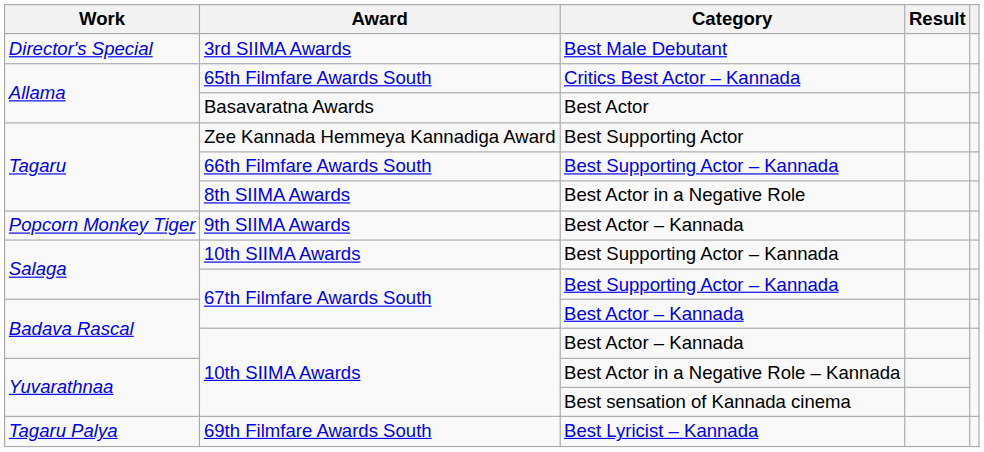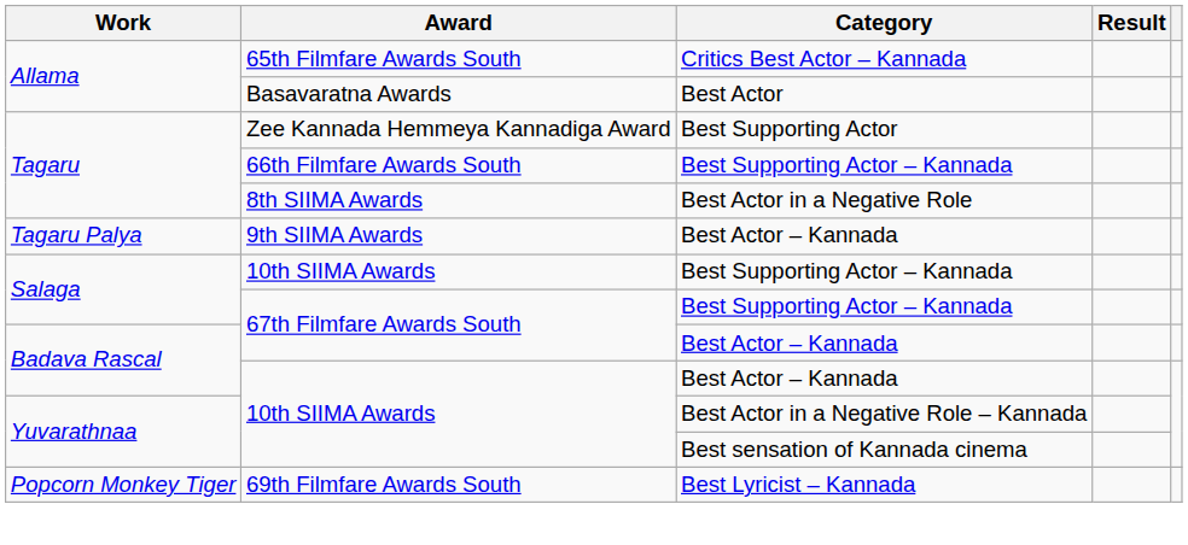- row: Director's Special | 3rd SIIMA Awards | Best Male Debutant
9th SIIMA Awards | Work: Popcorn Monkey Tiger -> Tagaru Palya
69th Filmfare Awards South | Work: Tagaru Palya -> Popcorn Monkey Tiger
